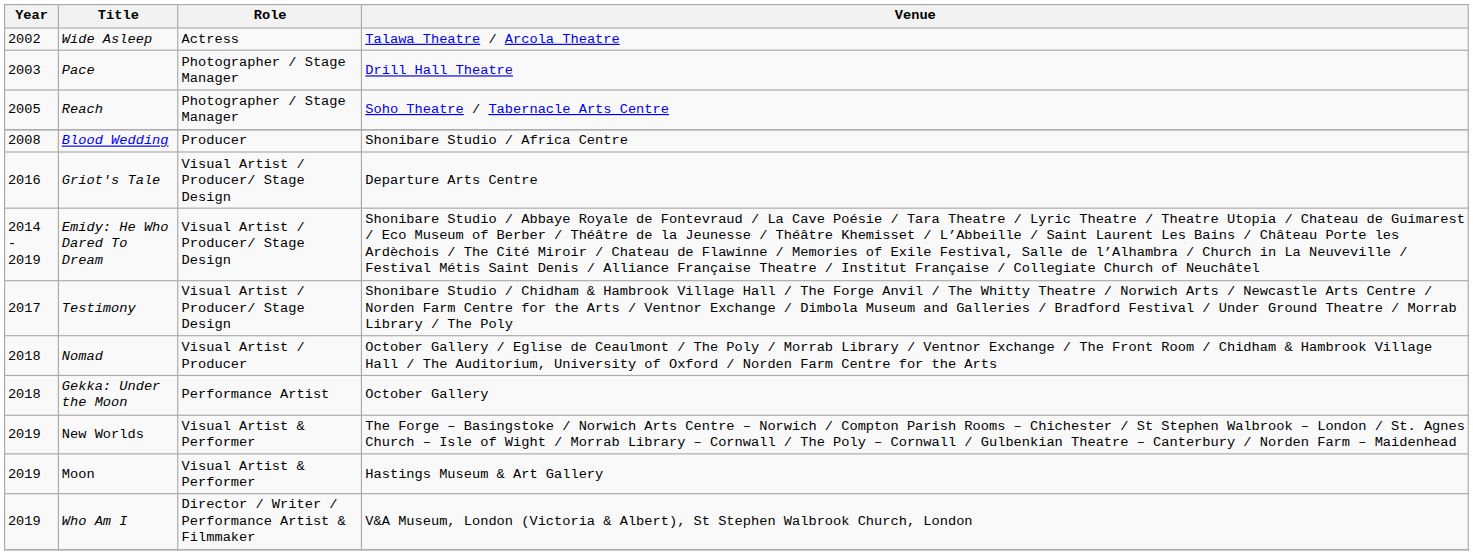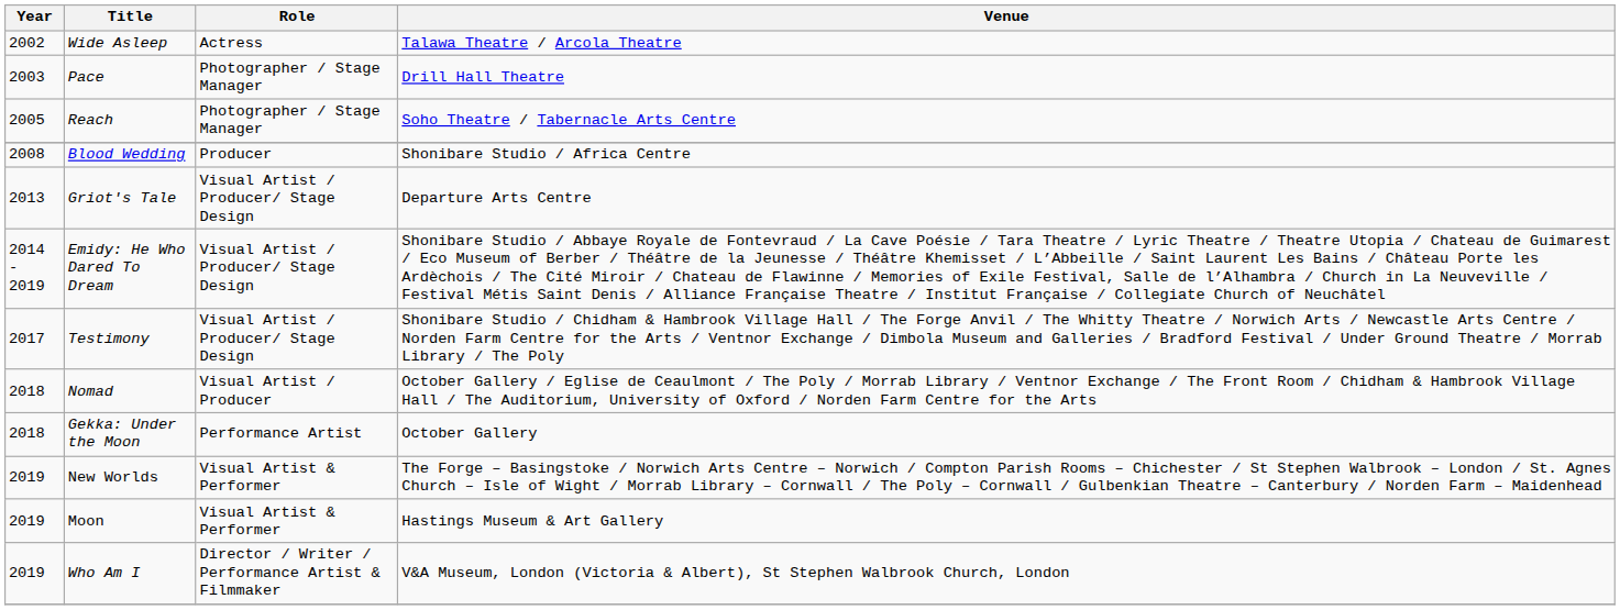Griot's Tale | Year: 2016 -> 2013
